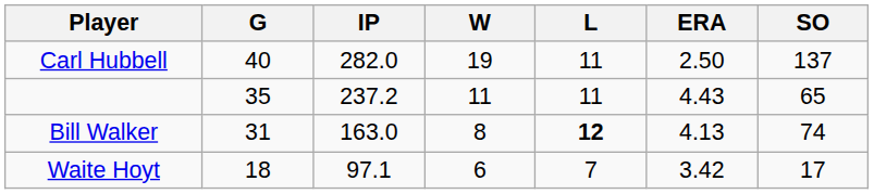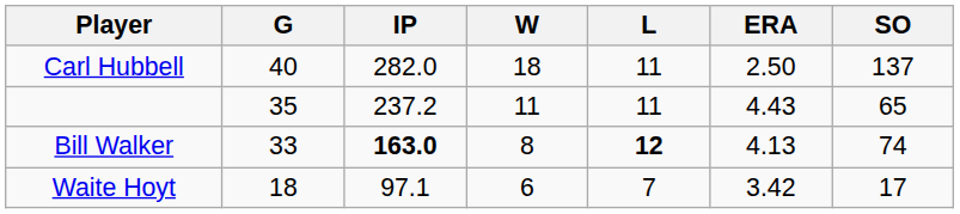Carl Hubbell | W: 19 -> 18
Bill Walker | G: 31 -> 33
Bill Walker | IP: normal -> bold
